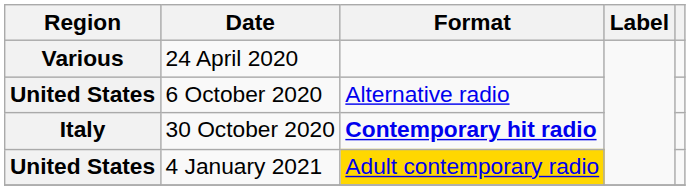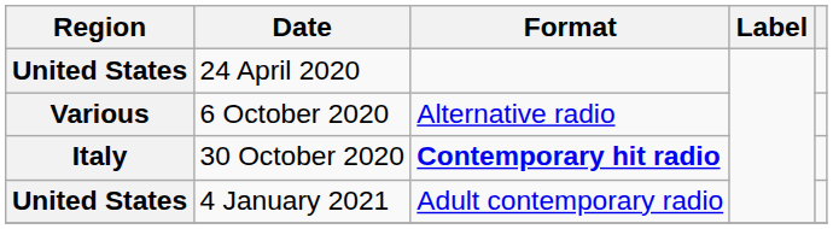24 April 2020 | Region: Various -> United States
6 October 2020 | Region: United States -> Various
4 January 2021 | Format: gold background -> no background
